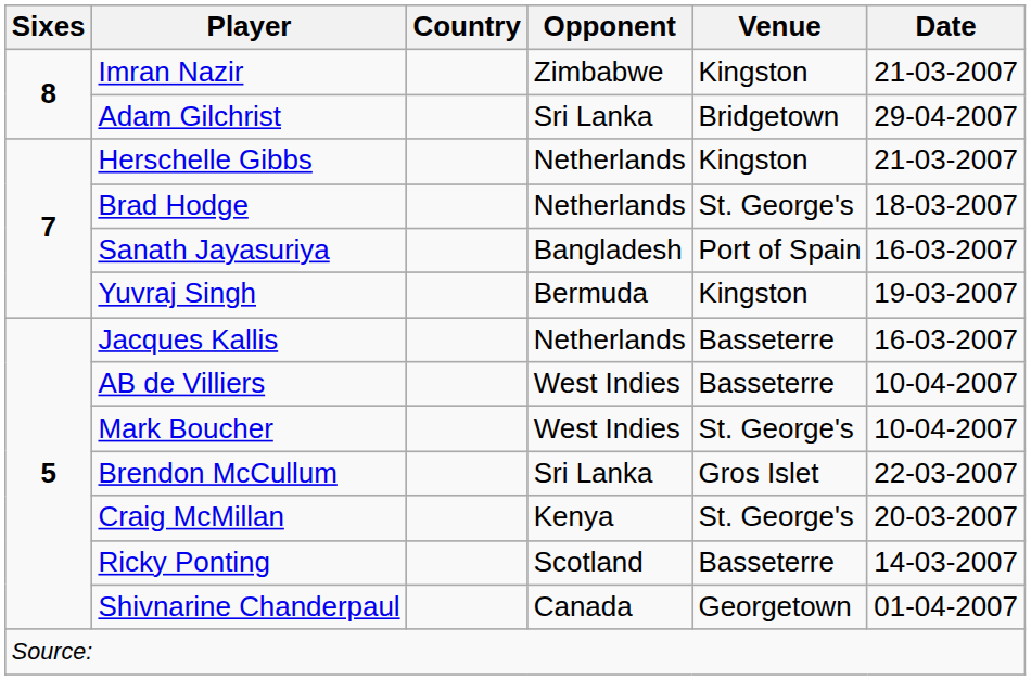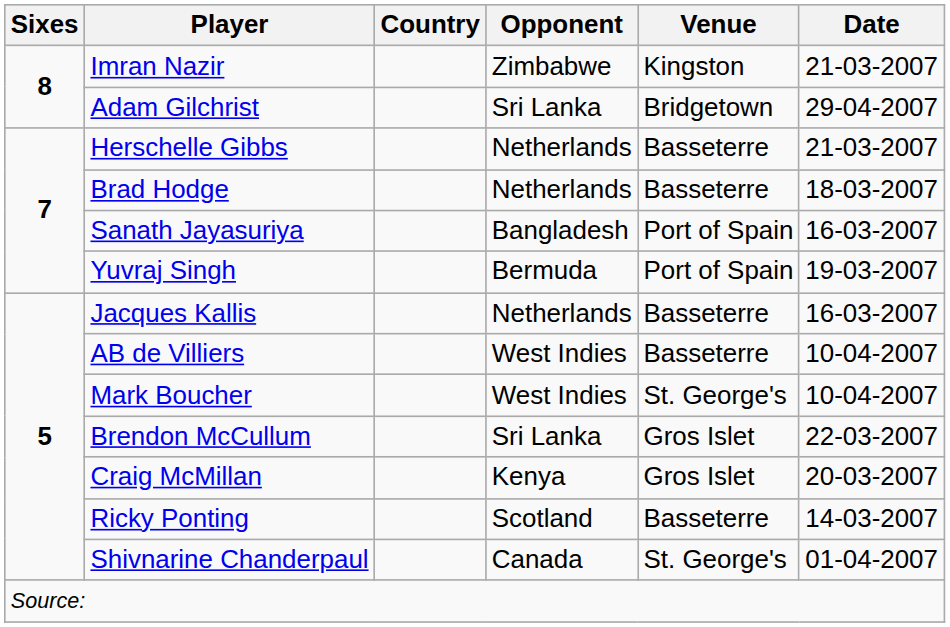Herschelle Gibbs | Venue: Kingston -> Basseterre
Brad Hodge | Venue: St. George's -> Basseterre
Yuvraj Singh | Venue: Kingston -> Port of Spain
Craig McMillan | Venue: St. George's -> Gros Islet
Shivnarine Chanderpaul | Venue: Georgetown -> St. George's
